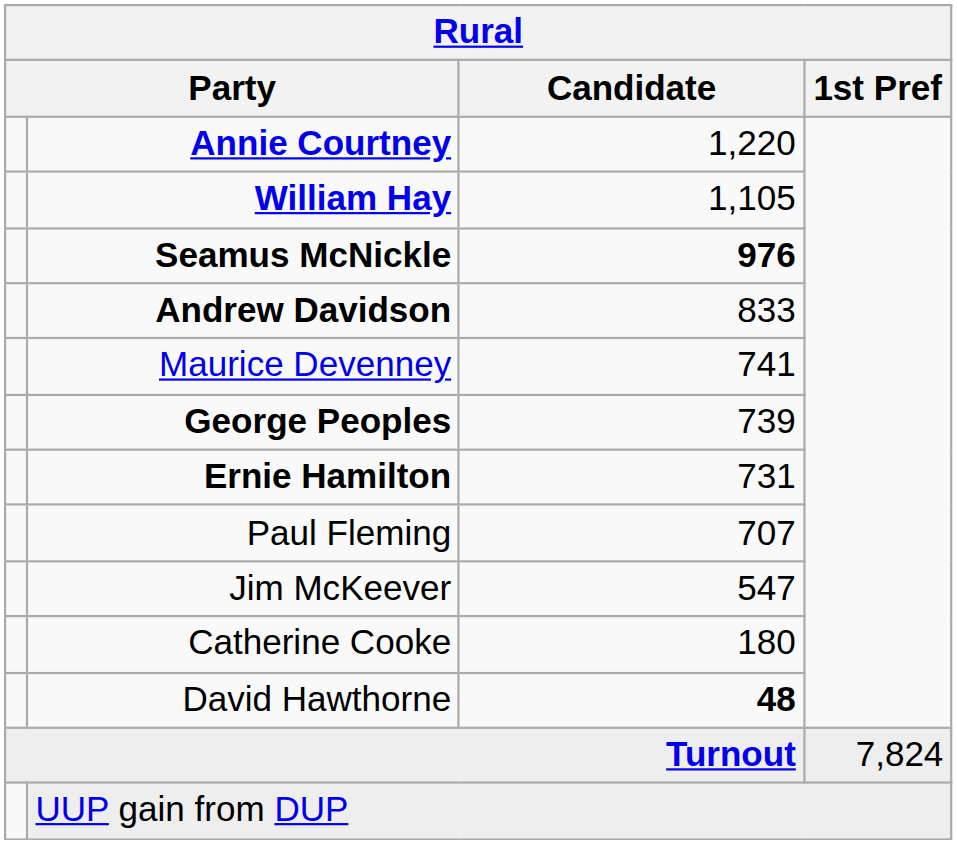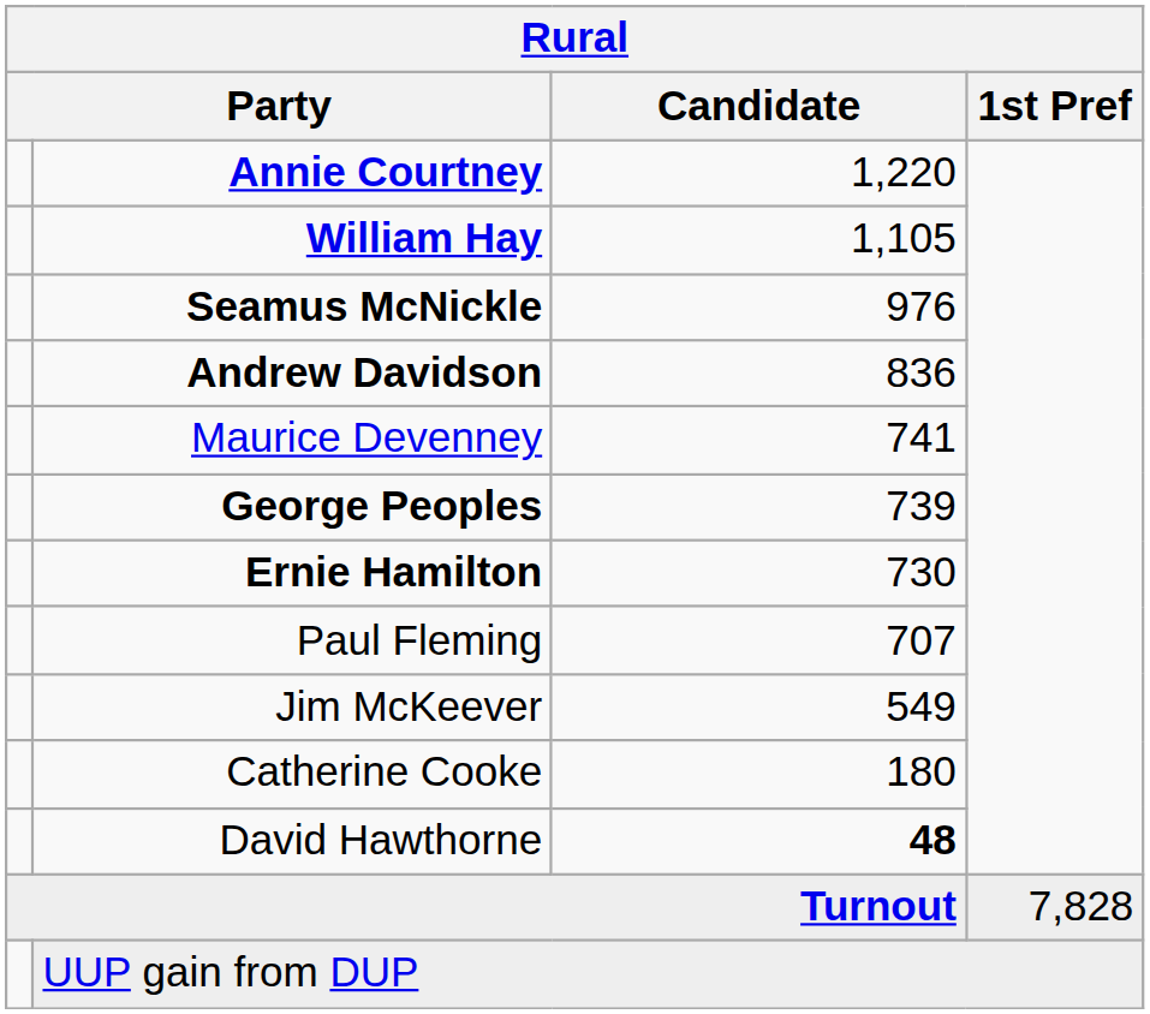Seamus McNickle | Candidate: bold -> normal
Andrew Davidson | Candidate: 833 -> 836
Ernie Hamilton | Candidate: 731 -> 730
Jim McKeever | Candidate: 547 -> 549
Turnout | 1st Pref: 7,824 -> 7,828
